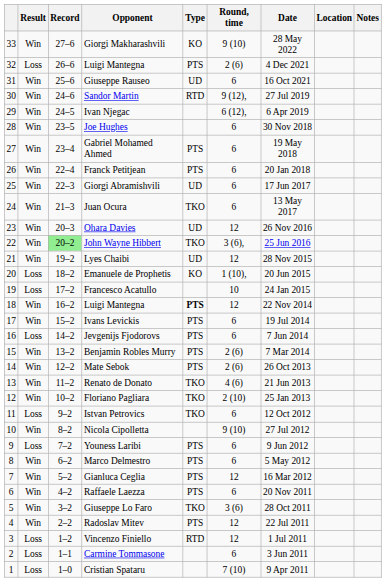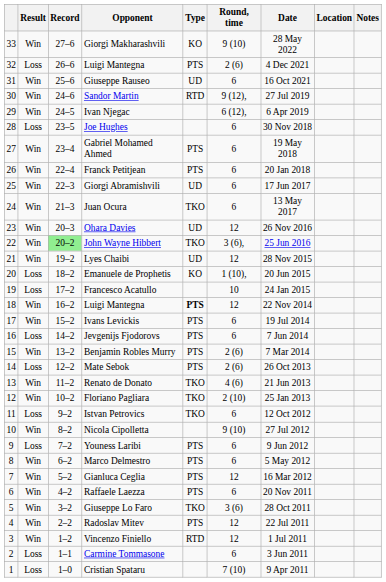Joe Hughes | Result: Win -> Loss
Mate Sebok | Result: Win -> Loss
Vincenzo Finiello | Result: Loss -> Win
